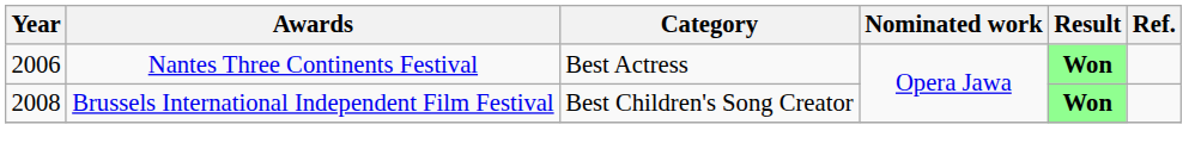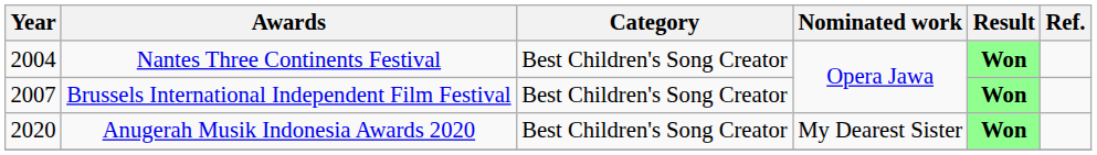Nantes Three Continents Festival | Year: 2006 -> 2004
Nantes Three Continents Festival | Category: Best Actress -> Best Children's Song Creator
Brussels International Independent Film Festival | Year: 2008 -> 2007
+ row: 2020 | Anugerah Musik Indonesia Awards 2020 | Best Children's Song Creator | My Dearest Sister | Won
